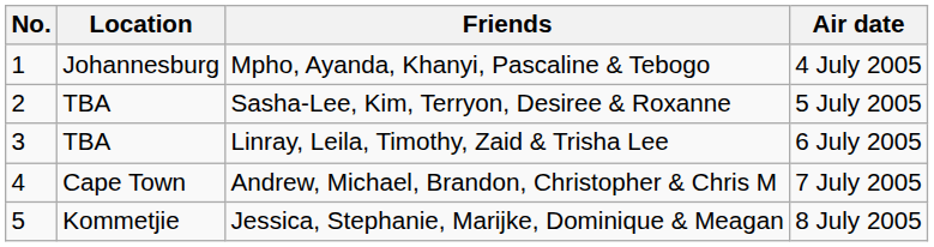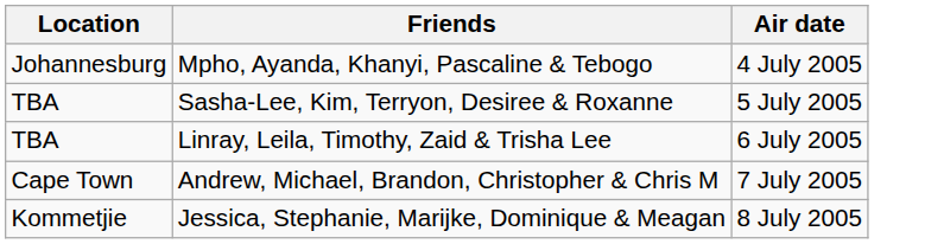- column: No. | 1 | 2 | 3 | 4 | 5
